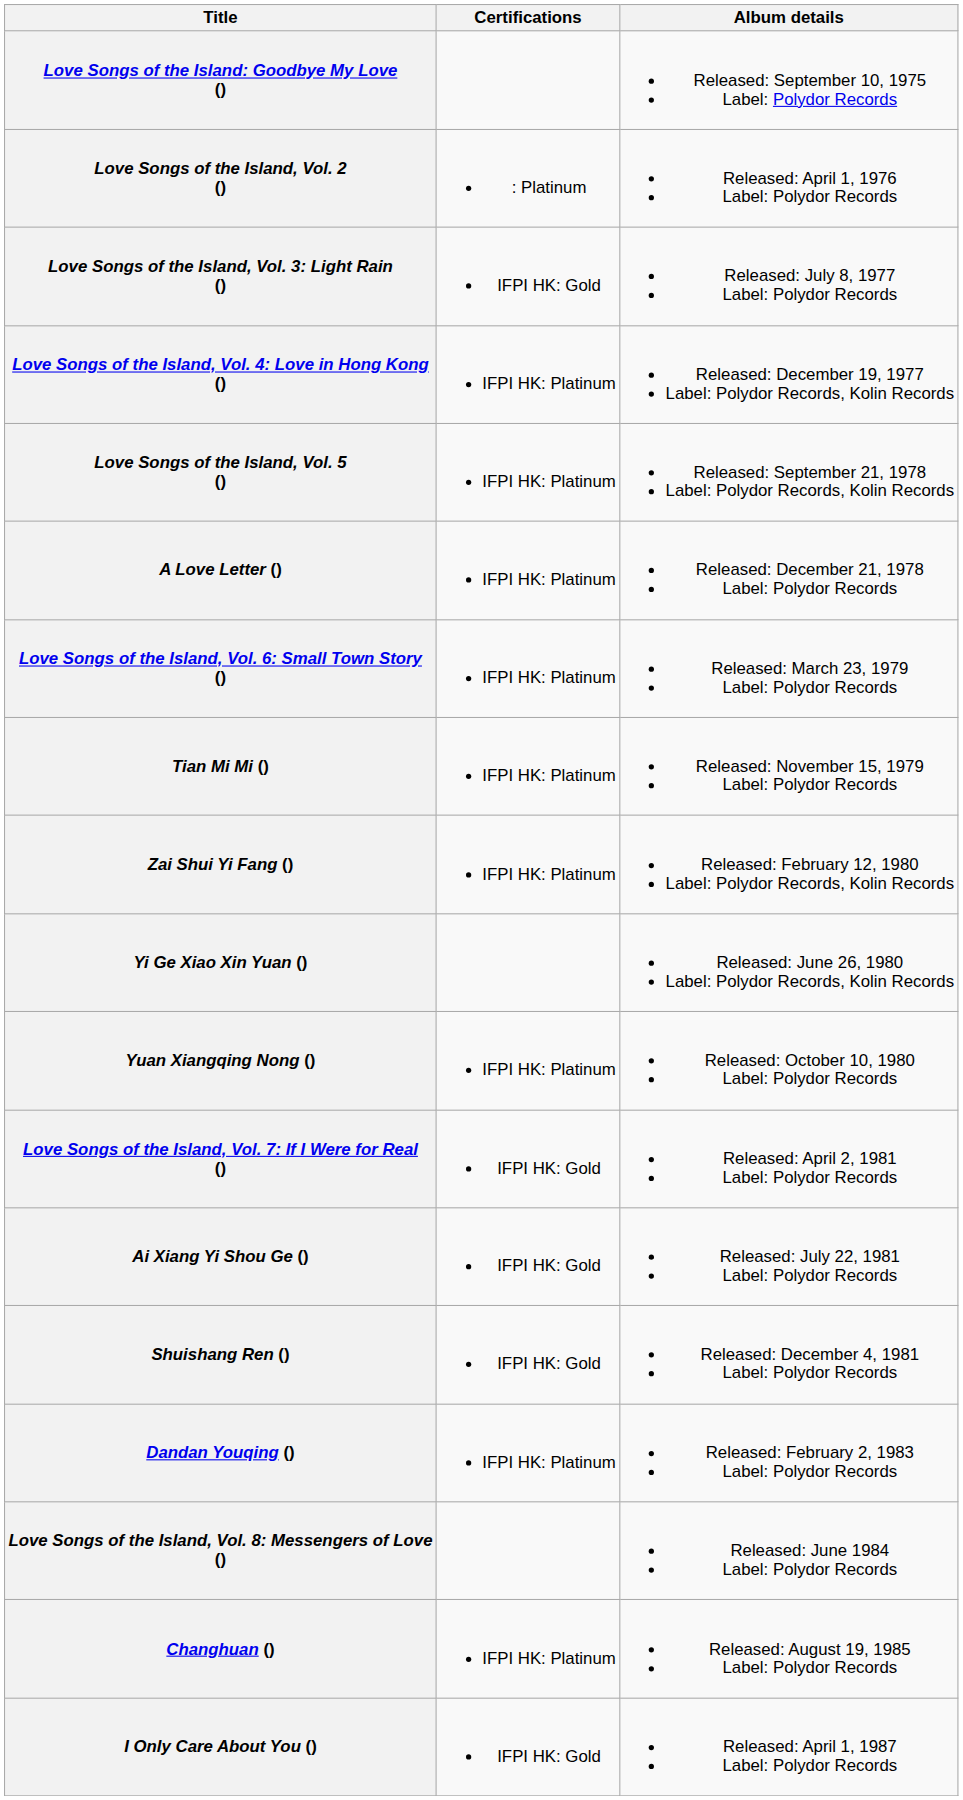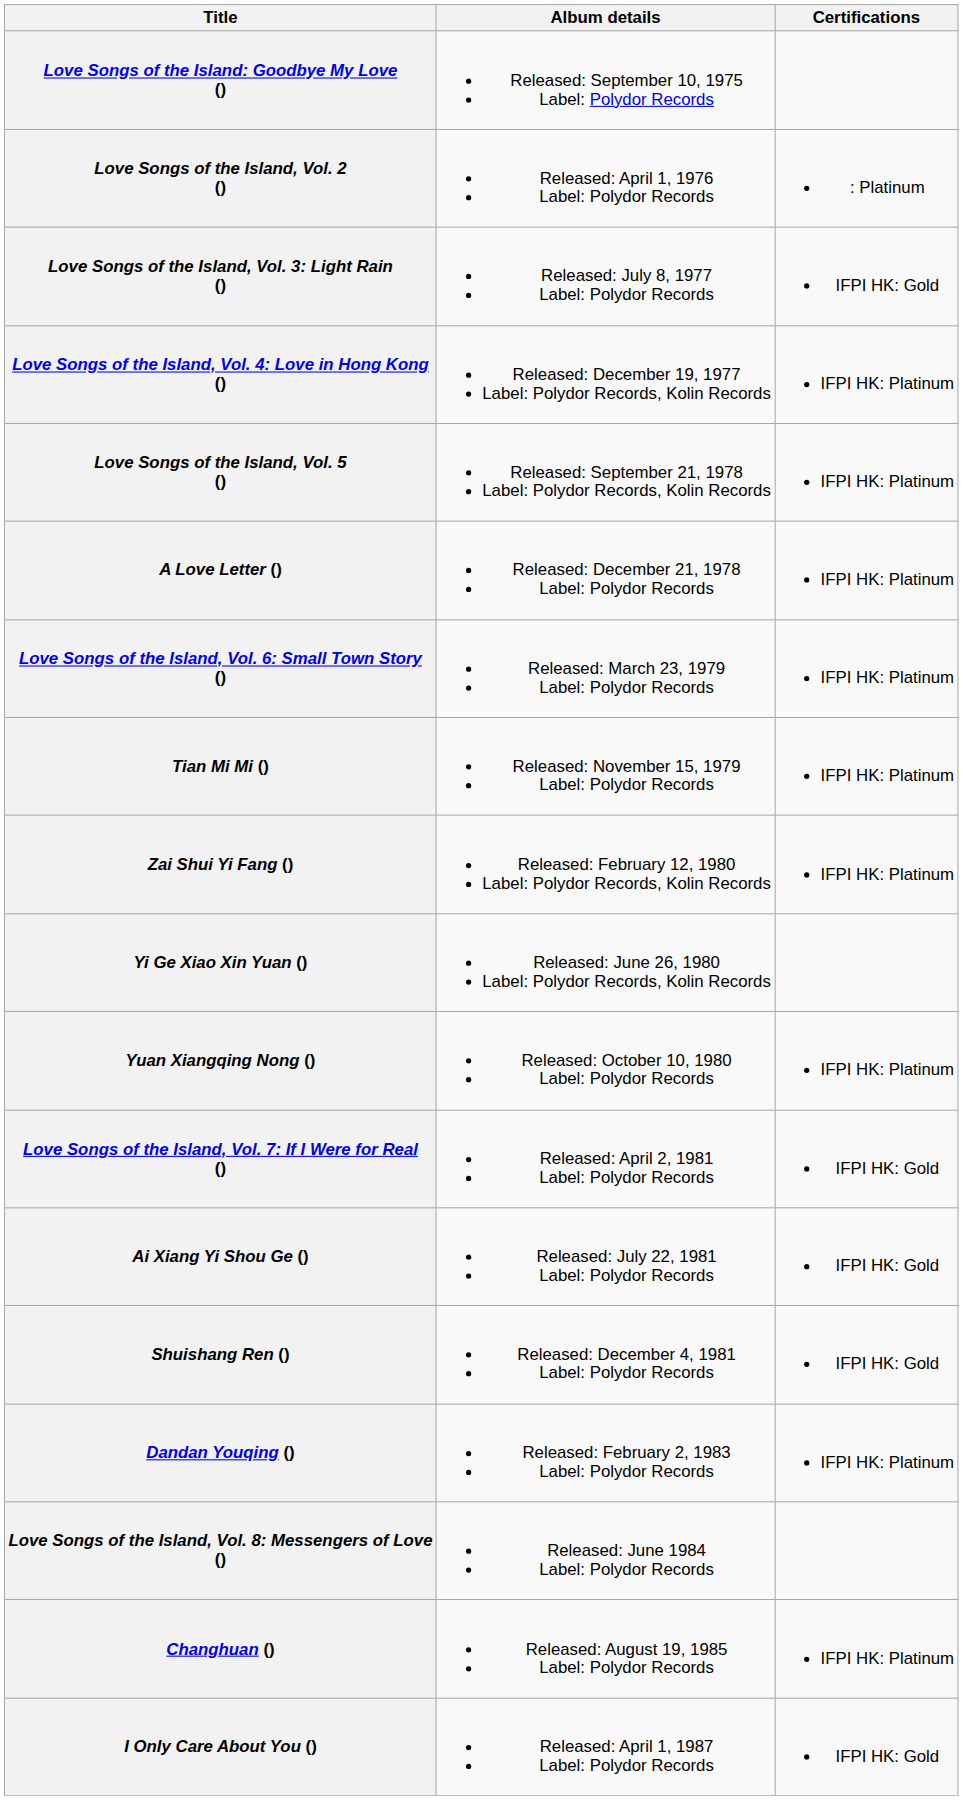columns swapped: Album details <-> Certifications
